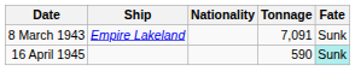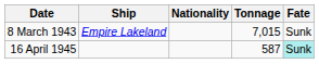8 March 1943 | Tonnage: 7,091 -> 7,015
16 April 1945 | Tonnage: 590 -> 587
